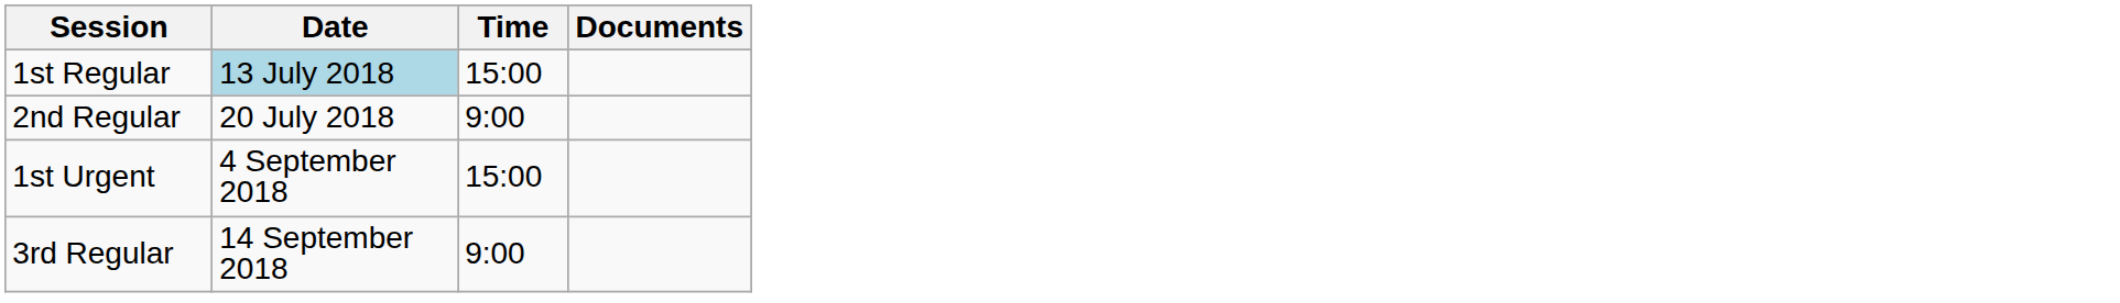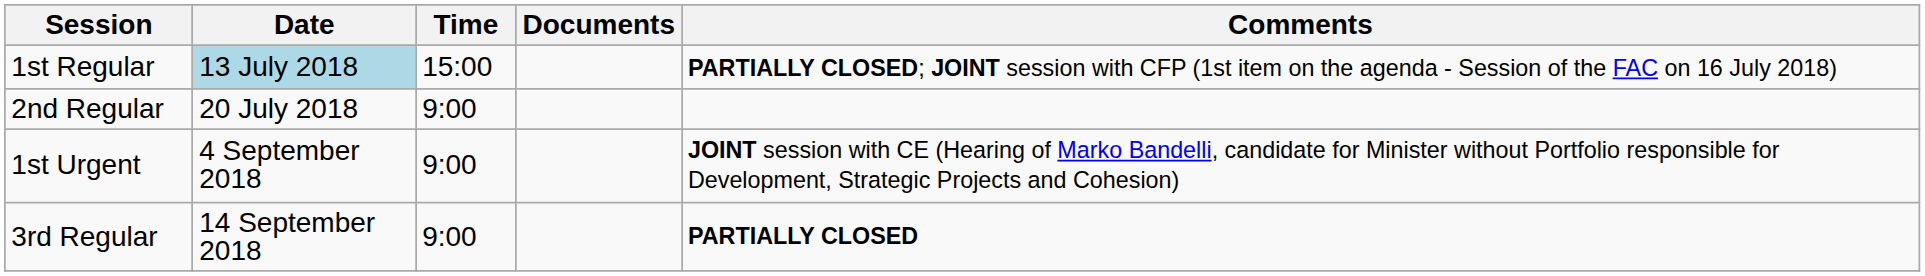+ column: Comments | PARTIALLY CLOSED; JOINT session with CFP (1st item on the agenda - Session of the FAC on 16 July 2018) | JOINT session with CE (Hearing of Marko Bandelli, candidate for Minister without Portfolio responsible for Development, Strategic Projects and Cohesion) | PARTIALLY CLOSED
1st Urgent | Time: 15:00 -> 9:00
